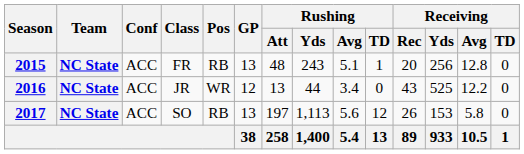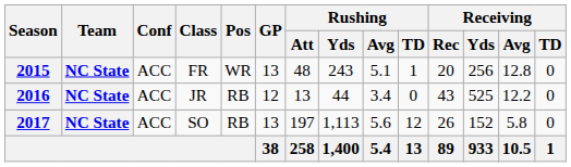2015 | Pos: RB -> WR
2016 | Pos: WR -> RB
2017 | Receiving / Yds: 153 -> 152
